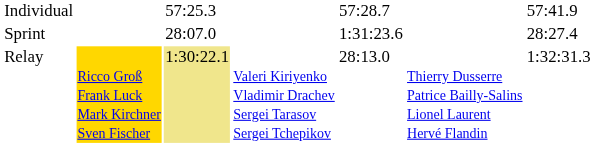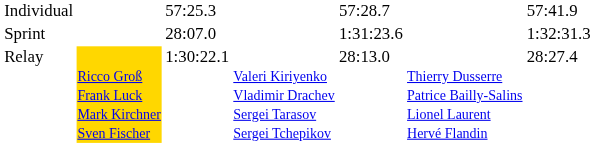Sprint | column 7: 28:27.4 -> 1:32:31.3
Relay | column 3: khaki background -> no background
Relay | column 7: 1:32:31.3 -> 28:27.4
